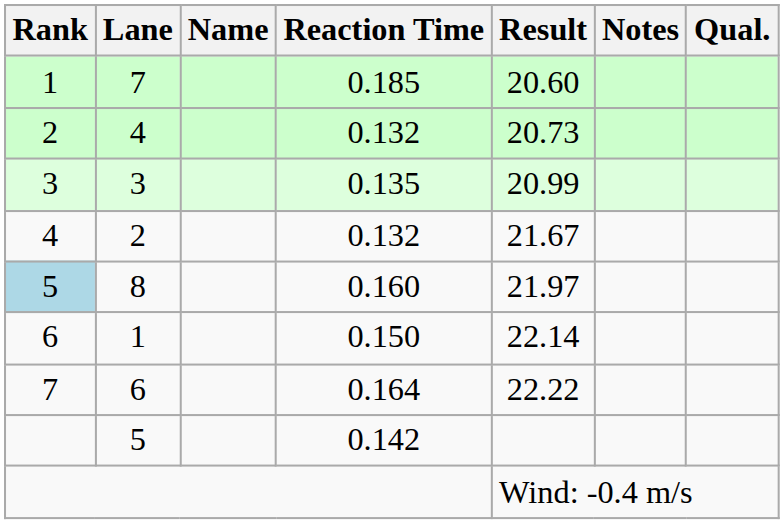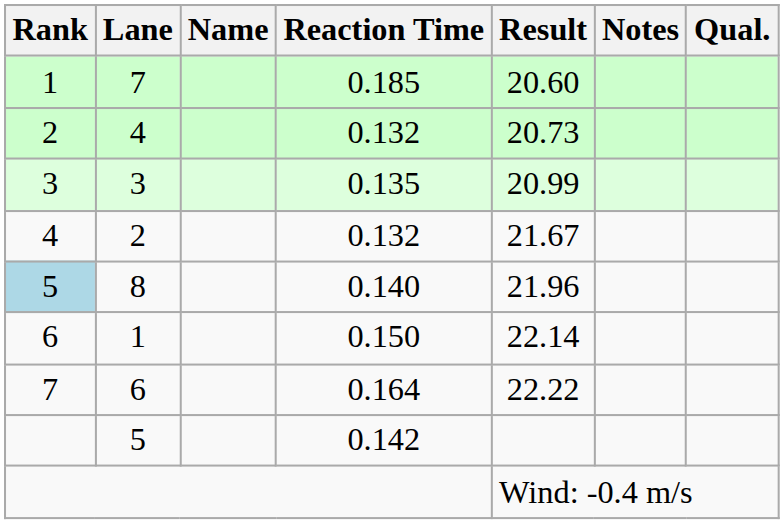8 | Reaction Time: 0.160 -> 0.140
8 | Result: 21.97 -> 21.96
